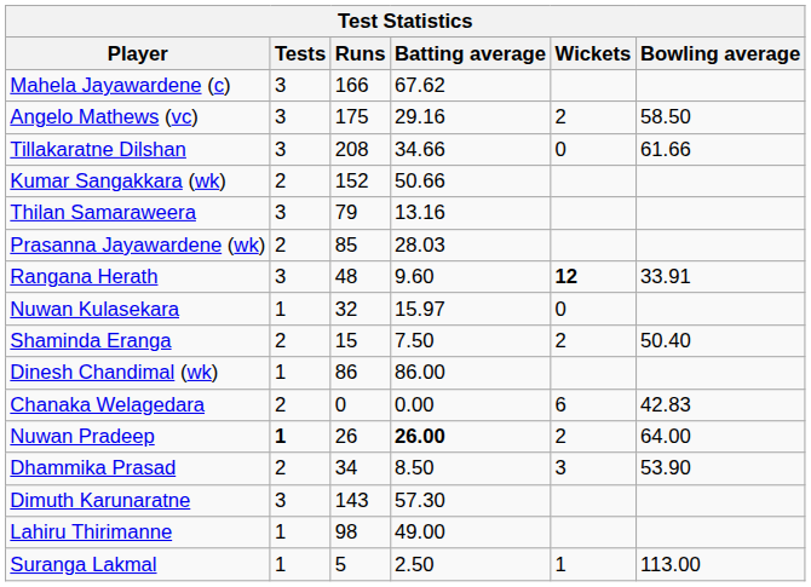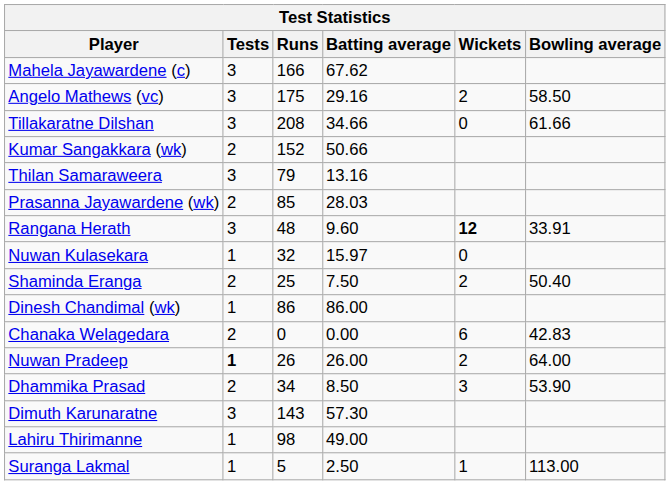Shaminda Eranga | Runs: 15 -> 25
Nuwan Pradeep | Batting average: bold -> normal
